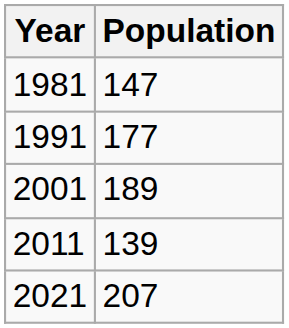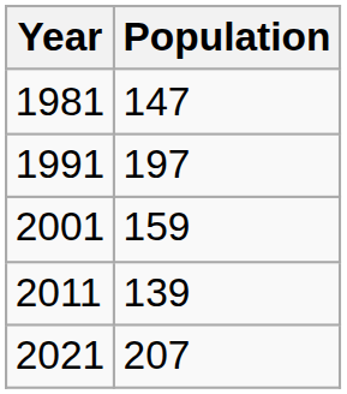1991 | Population: 177 -> 197
2001 | Population: 189 -> 159
